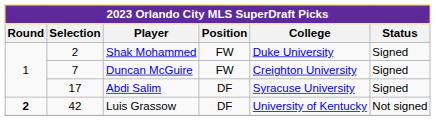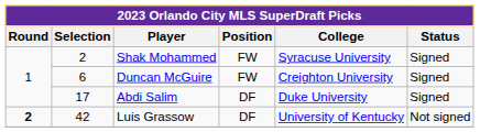Shak Mohammed | College: Duke University -> Syracuse University
Duncan McGuire | Selection: 7 -> 6
Abdi Salim | College: Syracuse University -> Duke University
